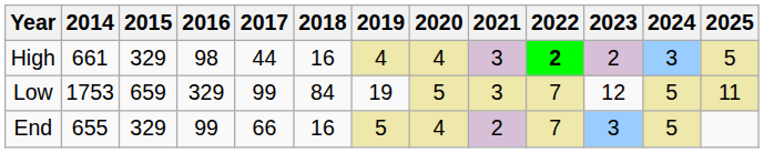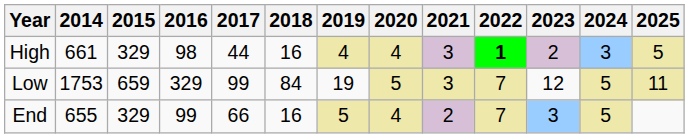High | 2022: 2 -> 1
